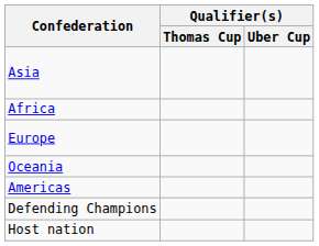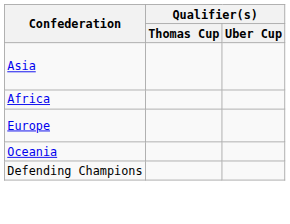- row: Americas
- row: Host nation
